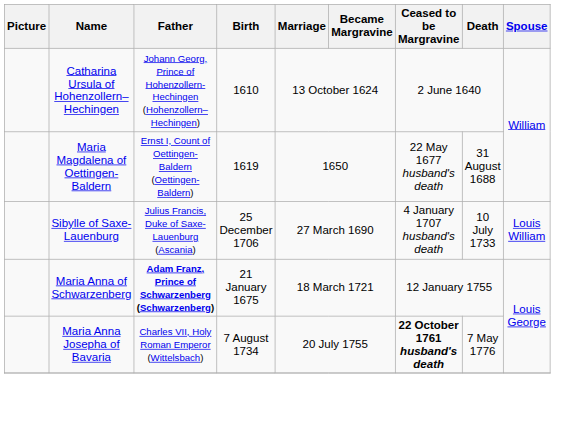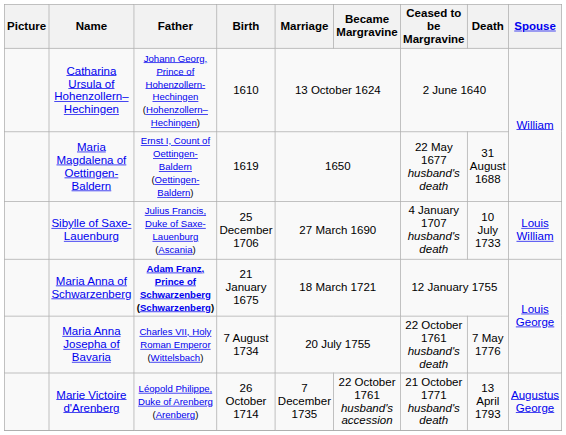Maria Anna Josepha of Bavaria | Ceased to be Margravine: bold -> normal
+ row: Marie Victoire d'Arenberg | Léopold Philippe, Duke of Arenberg (Arenberg) | 26 October 1714 | 7 December 1735 | 22 October 1761 husband's accession | 21 October 1771 husband's death | 13 April 1793 | Augustus George
